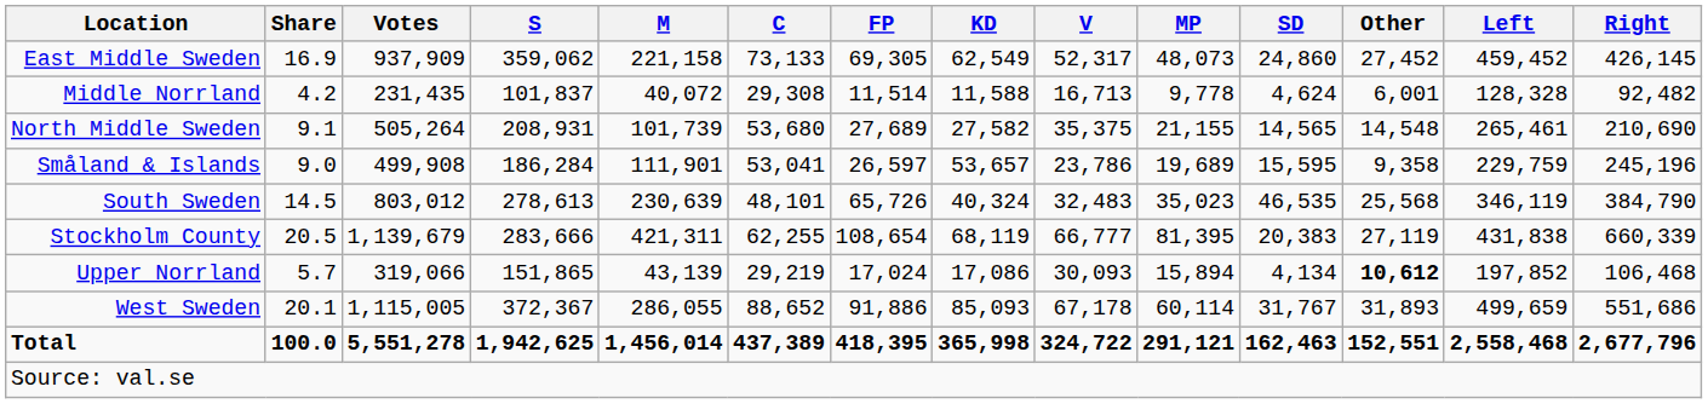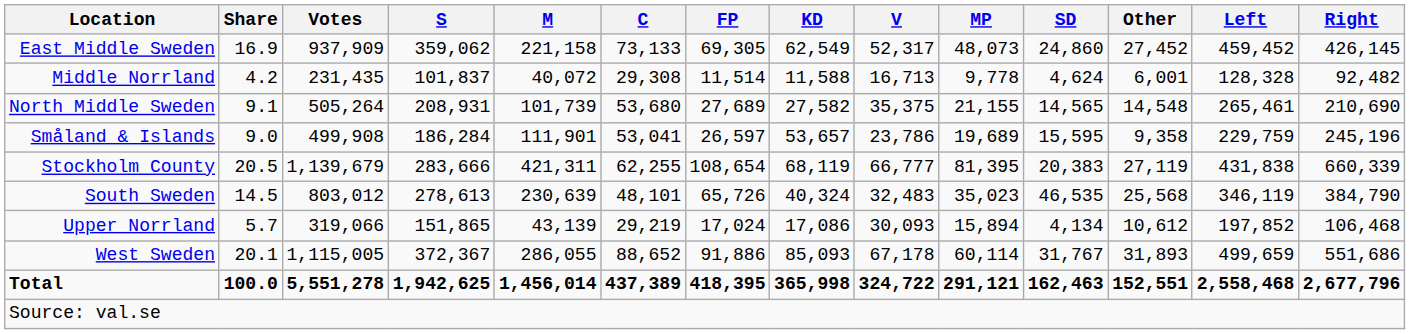rows swapped: South Sweden <-> Stockholm County
Upper Norrland | Other: bold -> normal
